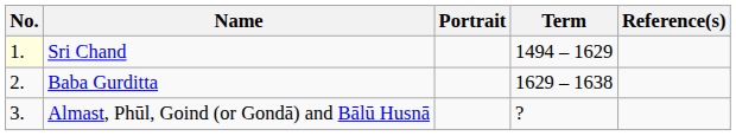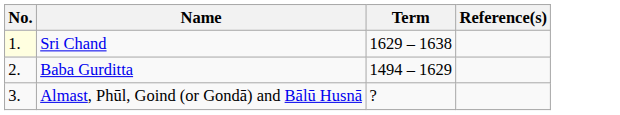- column: Portrait
Sri Chand | Term: 1494 – 1629 -> 1629 – 1638
Baba Gurditta | Term: 1629 – 1638 -> 1494 – 1629
